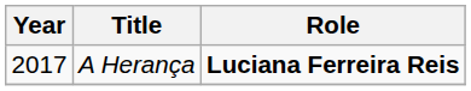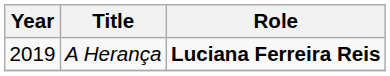A Herança | Year: 2017 -> 2019
